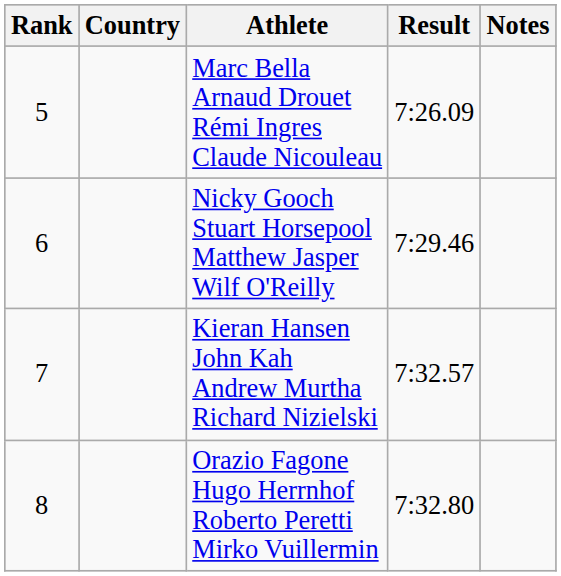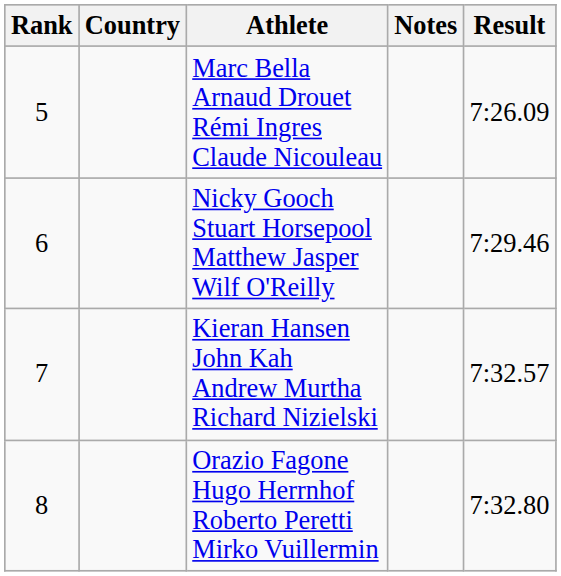columns swapped: Result <-> Notes
